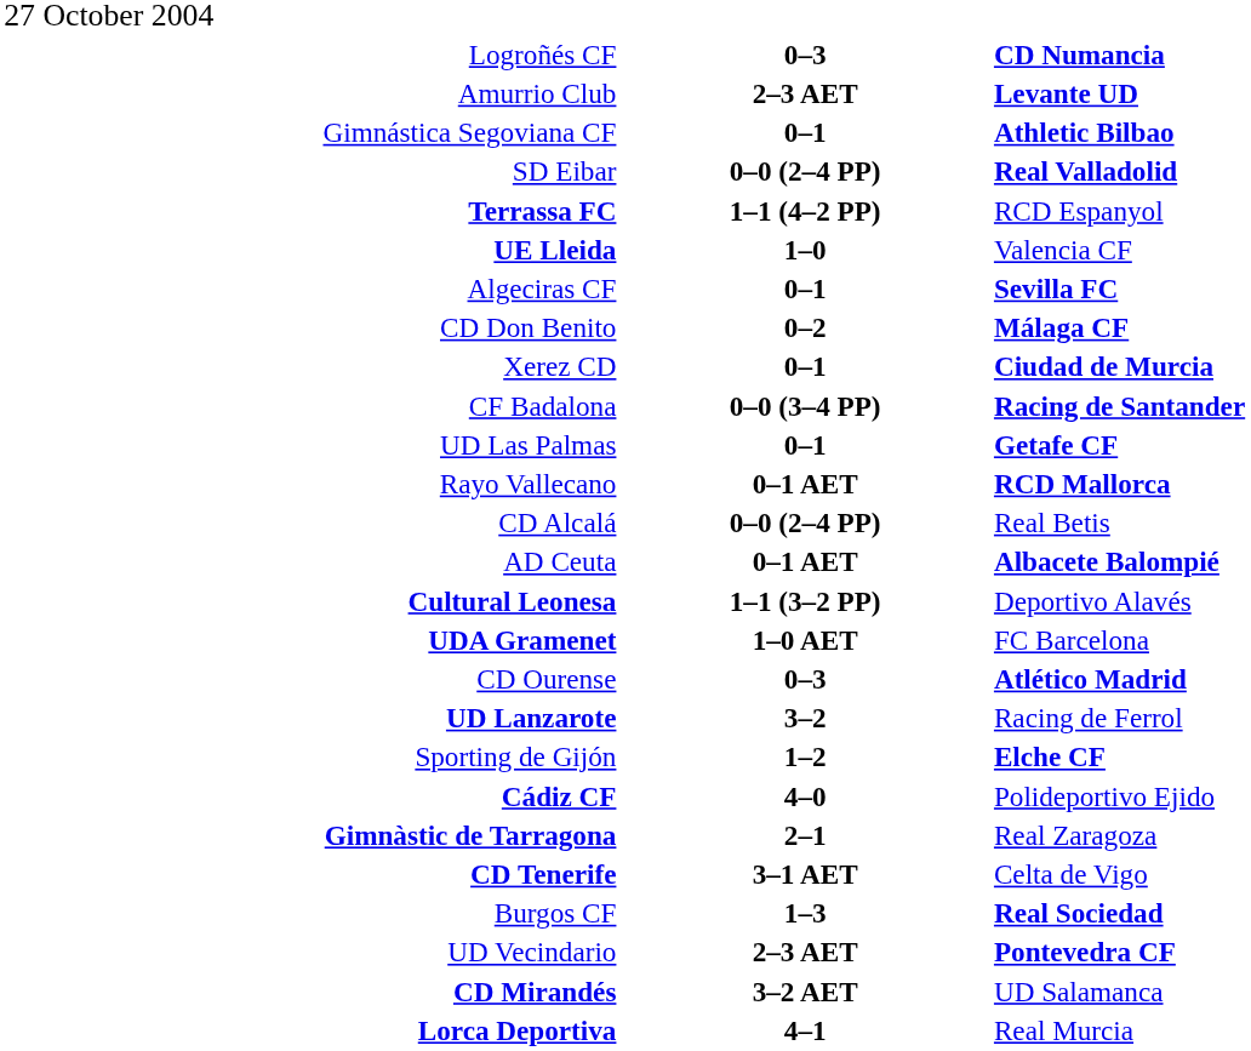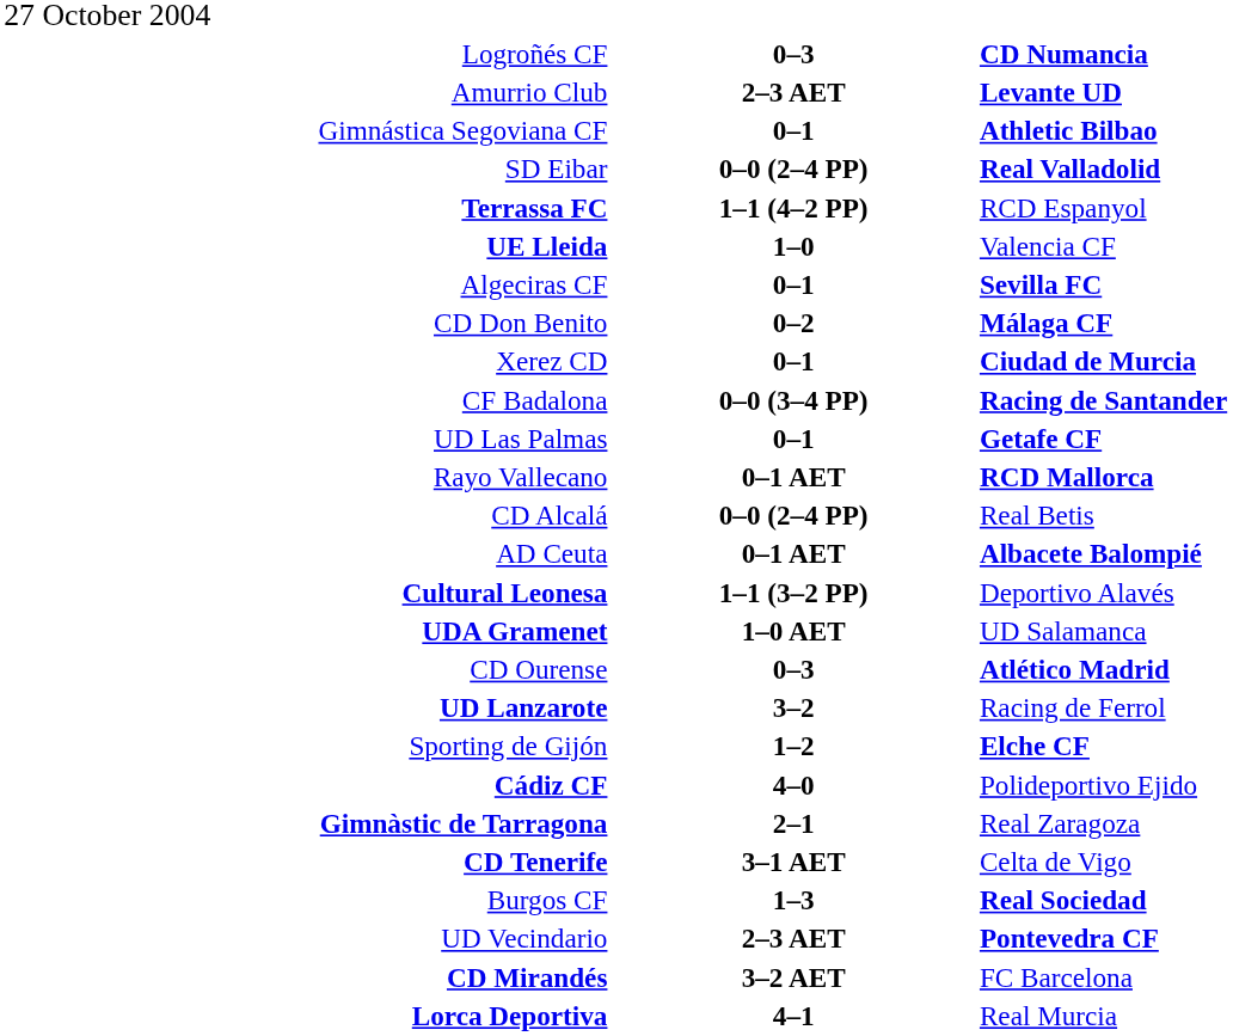UDA Gramenet | column 3: FC Barcelona -> UD Salamanca
CD Mirandés | column 3: UD Salamanca -> FC Barcelona
